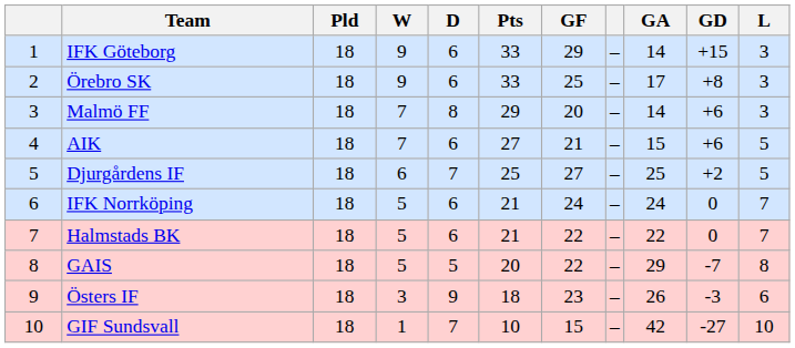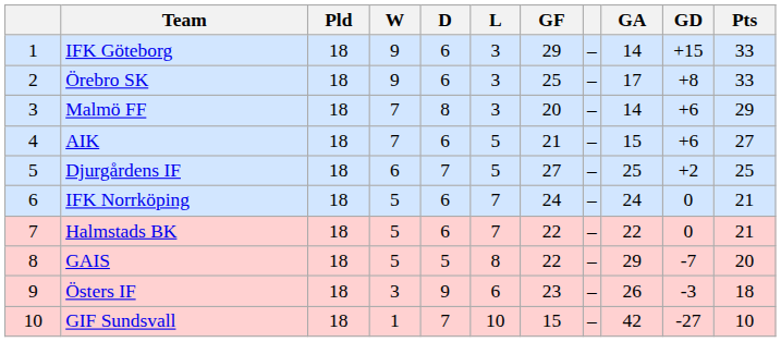columns swapped: L <-> Pts
